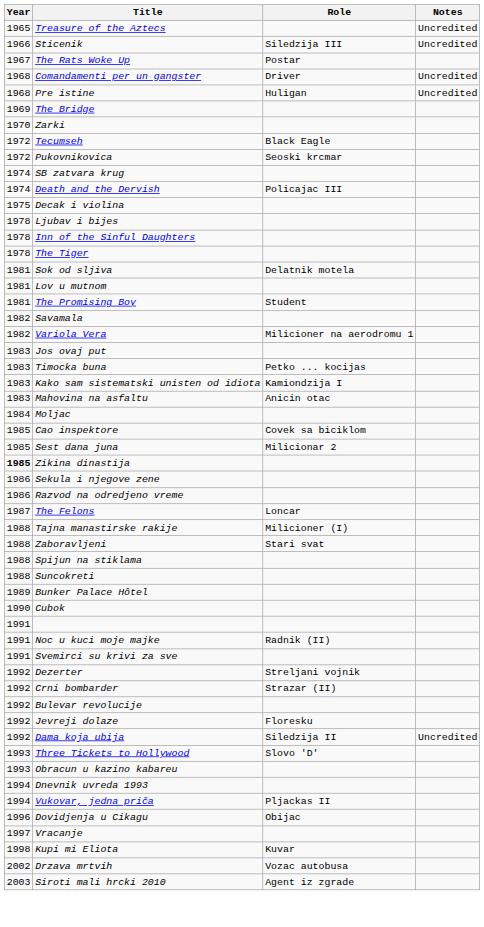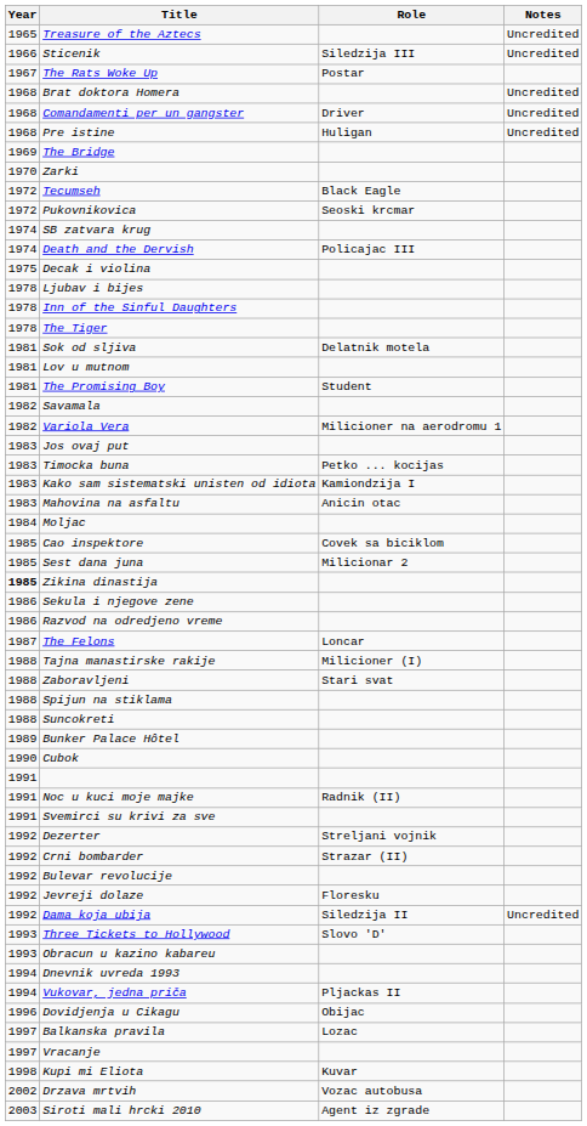+ row: 1968 | Brat doktora Homera | Uncredited
+ row: 1997 | Balkanska pravila | Lozac
